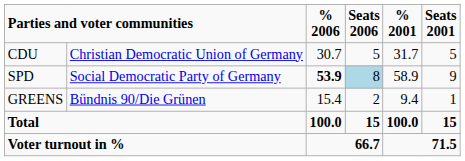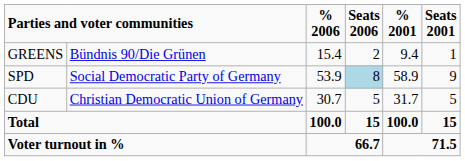rows swapped: CDU <-> GREENS
SPD | % 2006: bold -> normal
